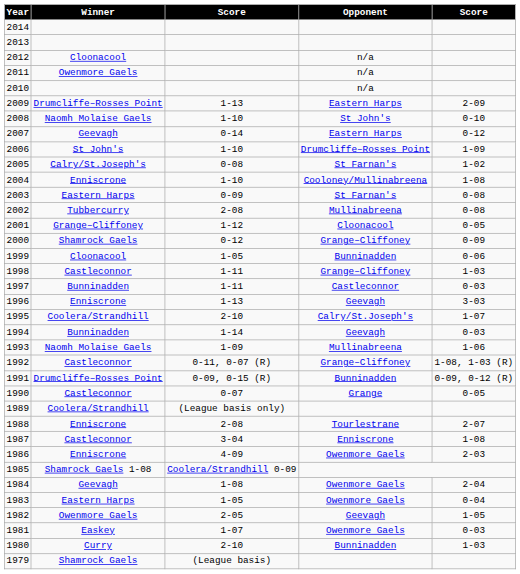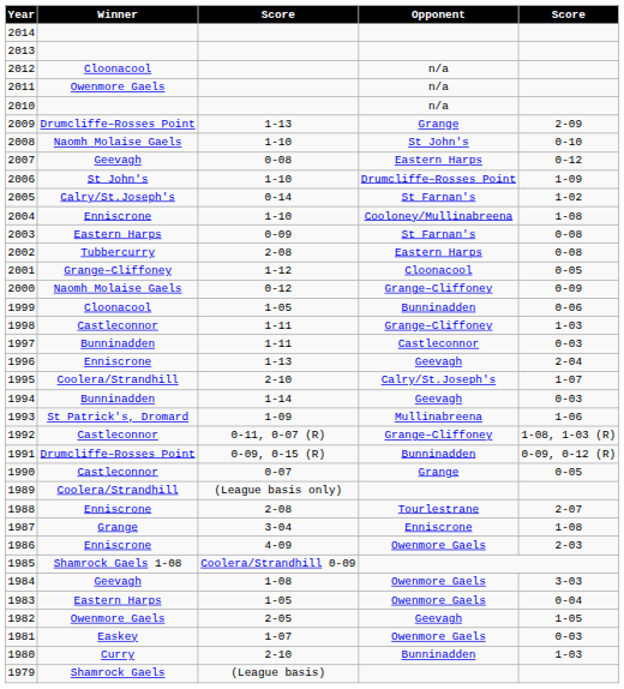2009 | Opponent: Eastern Harps -> Grange
2007 | column 3: 0-14 -> 0-08
2005 | column 3: 0-08 -> 0-14
2002 | Opponent: Mullinabreena -> Eastern Harps
2000 | Winner: Shamrock Gaels -> Naomh Molaise Gaels
1996 | column 5: 3-03 -> 2-04
1993 | Winner: Naomh Molaise Gaels -> St Patrick's, Dromard
1987 | Winner: Castleconnor -> Grange
1984 | column 5: 2-04 -> 3-03
